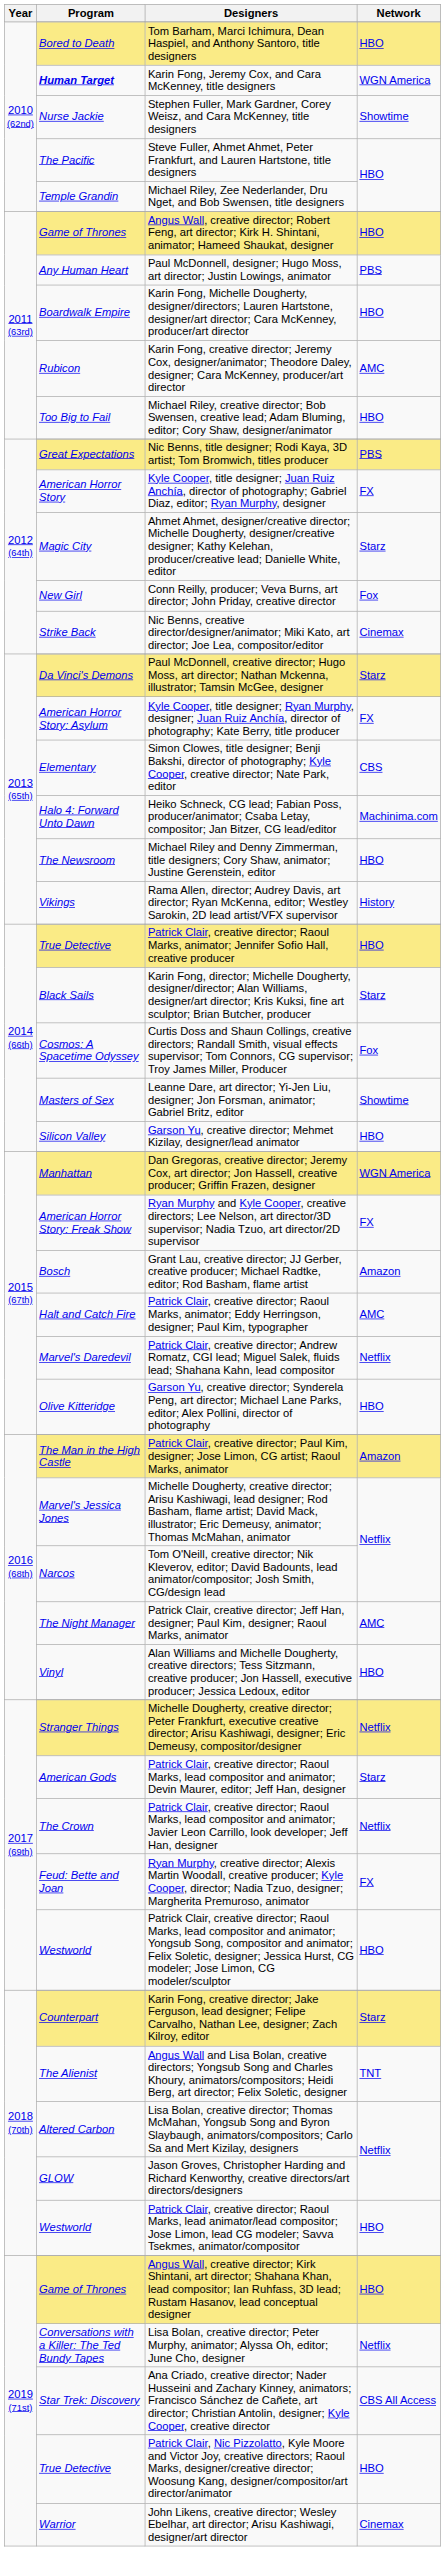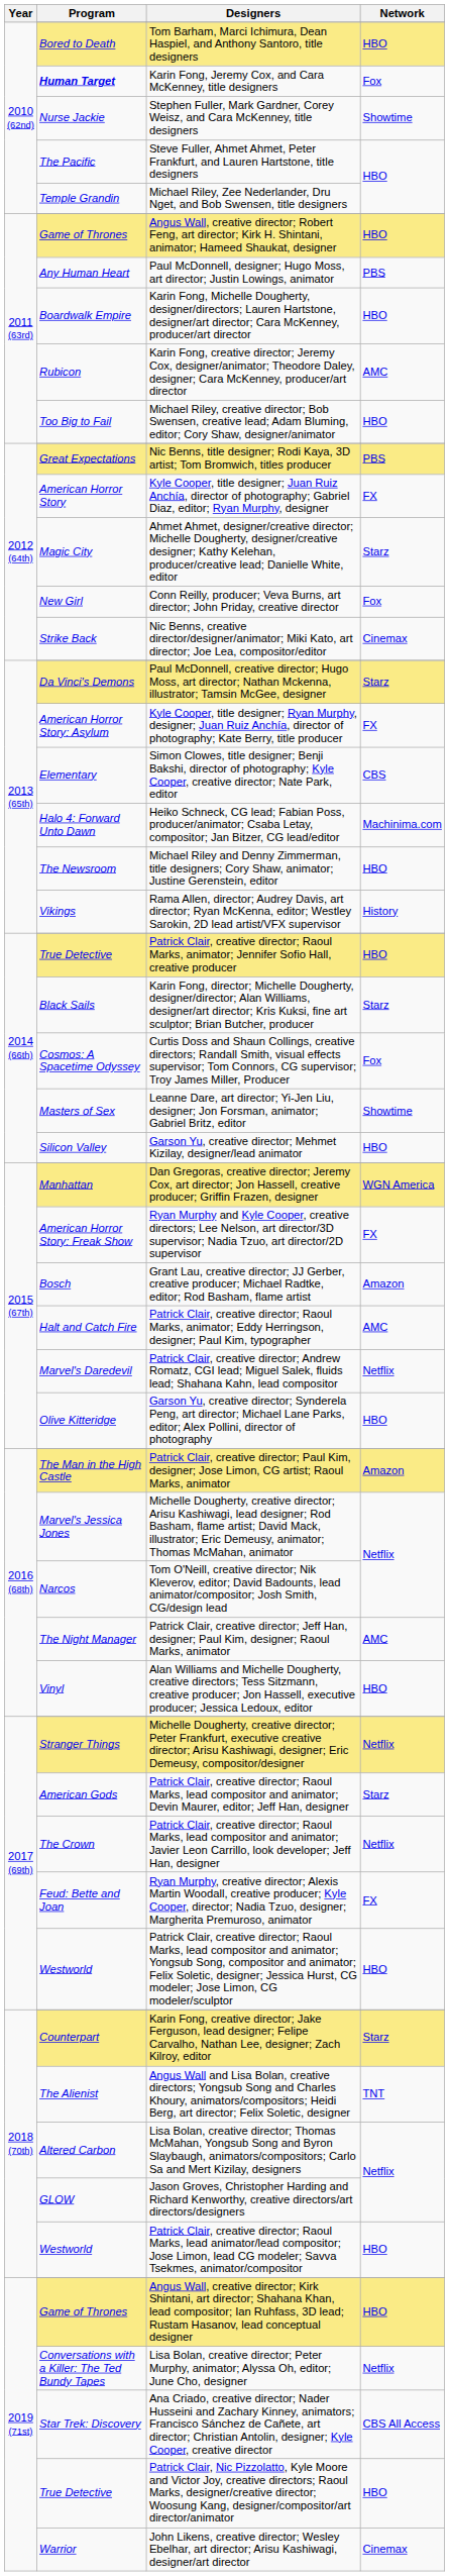Karin Fong, Jeremy Cox, and Cara McKenney, title designers | Network: WGN America -> Fox
